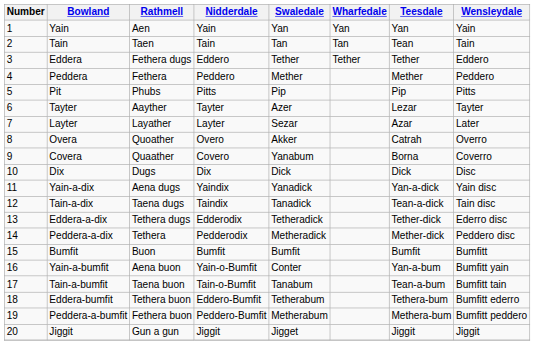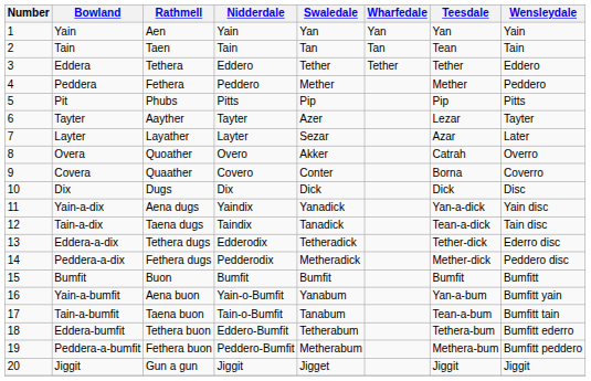Eddera | Rathmell: Fethera dugs -> Tethera
Covera | Swaledale: Yanabum -> Conter
Peddera-a-dix | Rathmell: Tethera -> Fethera dugs
Yain-a-bumfit | Swaledale: Conter -> Yanabum
